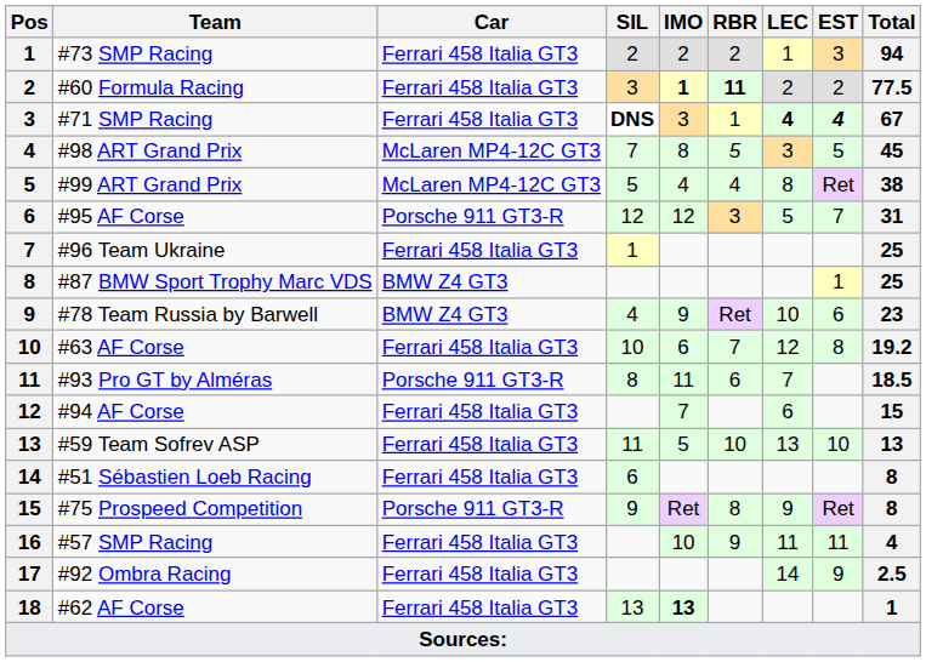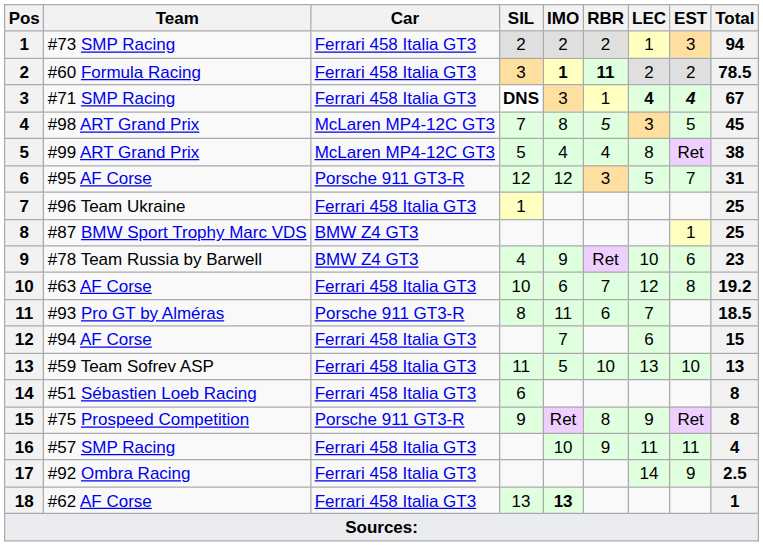#60 Formula Racing | Total: 77.5 -> 78.5
